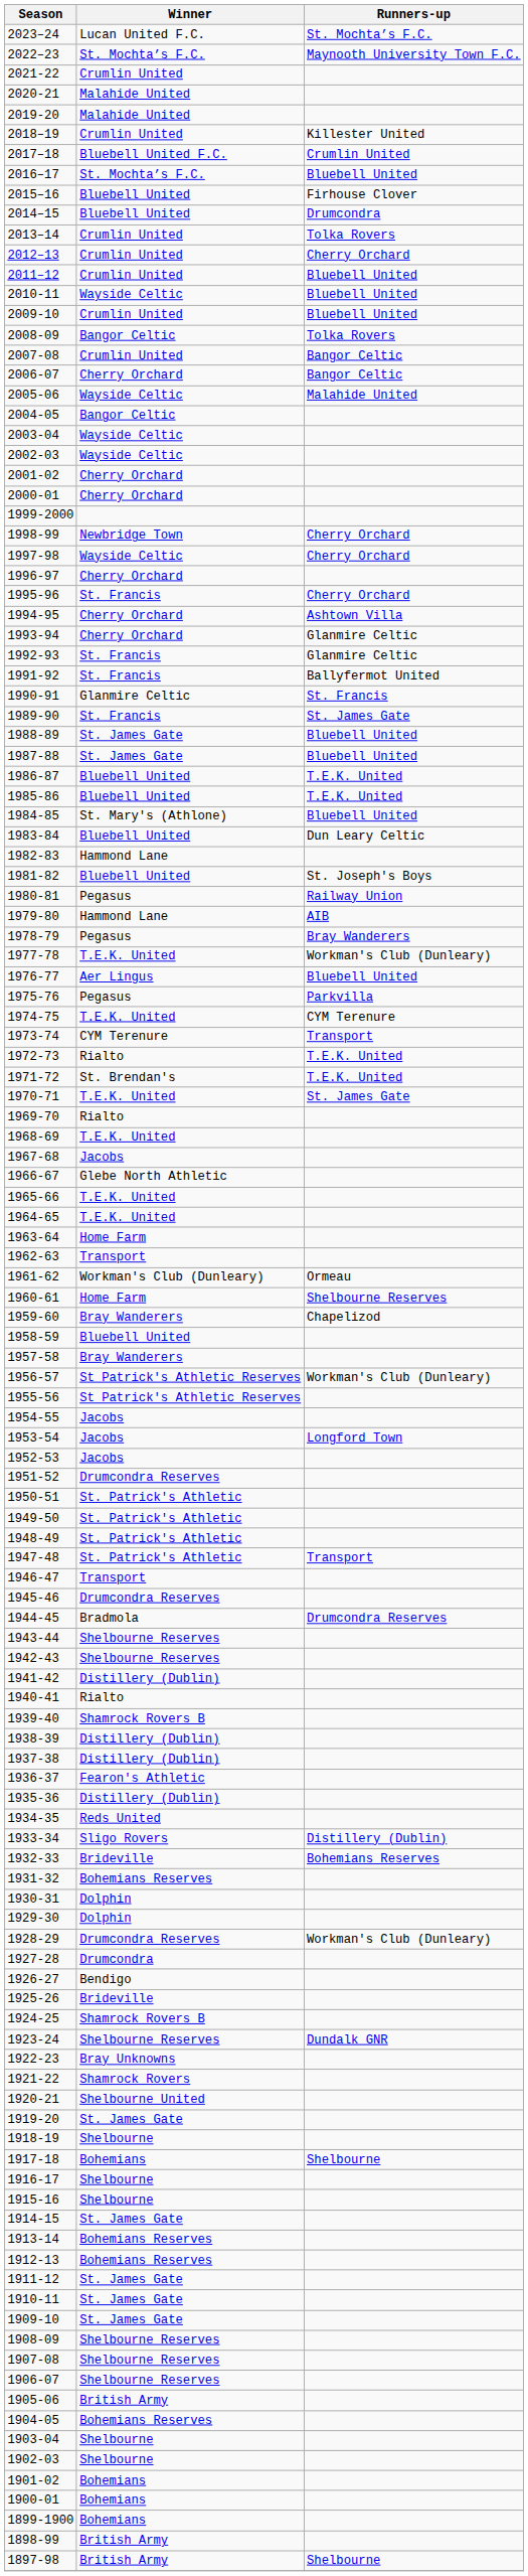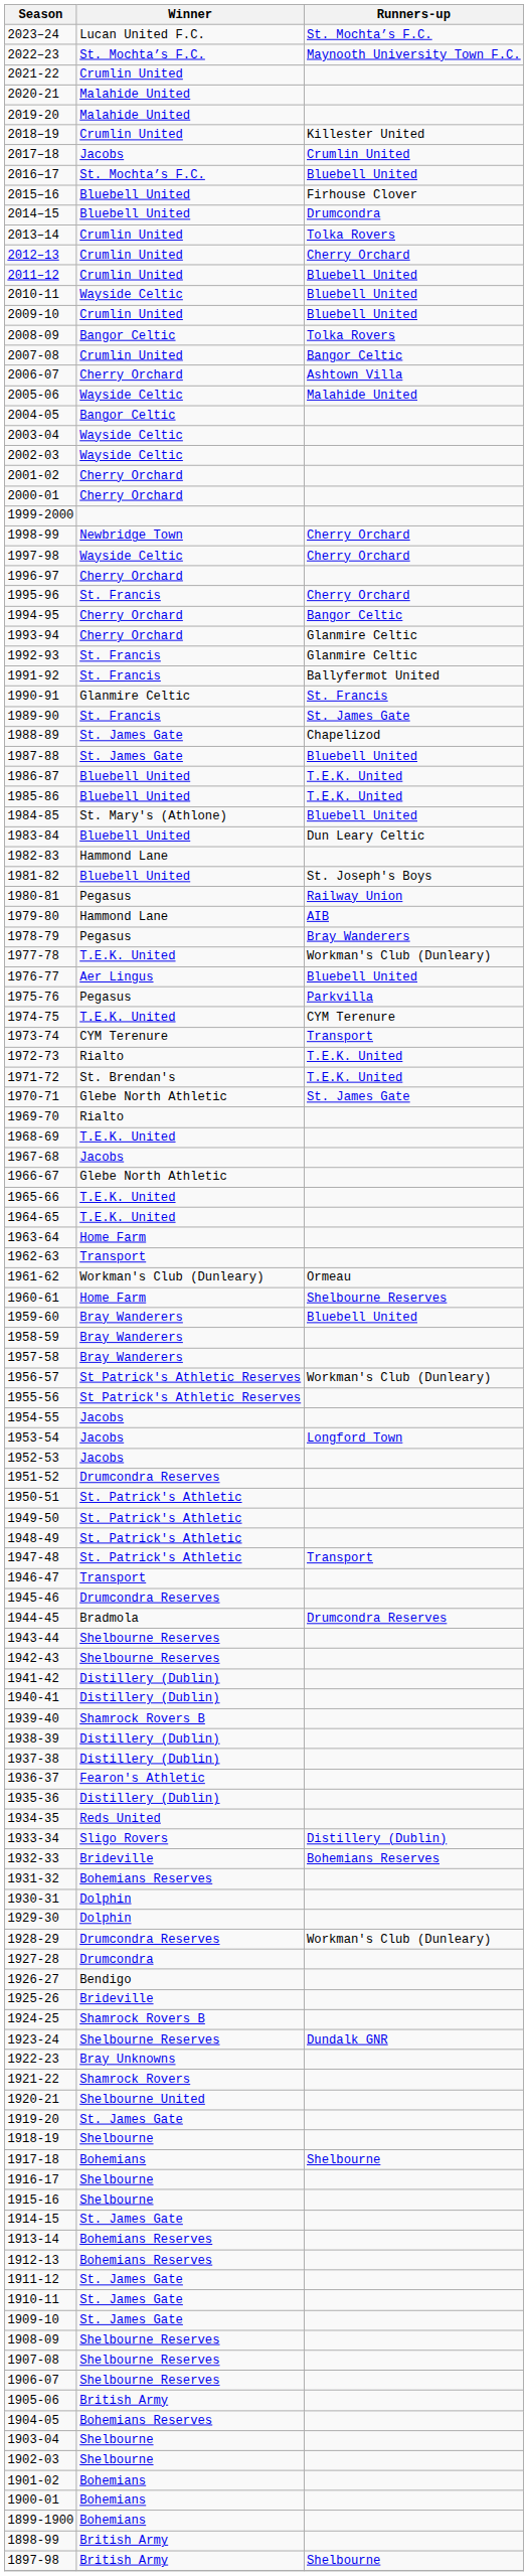2017–18 | Winner: Bluebell United F.C. -> Jacobs
2006-07 | Runners-up: Bangor Celtic -> Ashtown Villa
1994-95 | Runners-up: Ashtown Villa -> Bangor Celtic
1988-89 | Runners-up: Bluebell United -> Chapelizod
1970-71 | Winner: T.E.K. United -> Glebe North Athletic
1959-60 | Runners-up: Chapelizod -> Bluebell United
1958-59 | Winner: Bluebell United -> Bray Wanderers
1940-41 | Winner: Rialto -> Distillery (Dublin)
